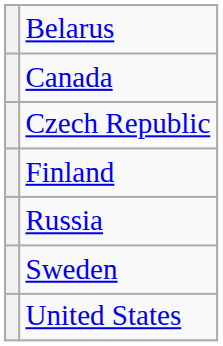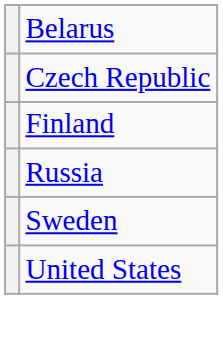- row: Canada
